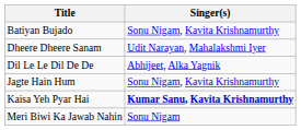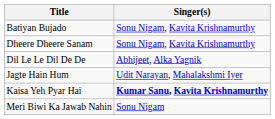Dheere Dheere Sanam | Singer(s): Udit Narayan, Mahalakshmi Iyer -> Sonu Nigam, Kavita Krishnamurthy
Jagte Hain Hum | Singer(s): Sonu Nigam, Kavita Krishnamurthy -> Udit Narayan, Mahalakshmi Iyer
